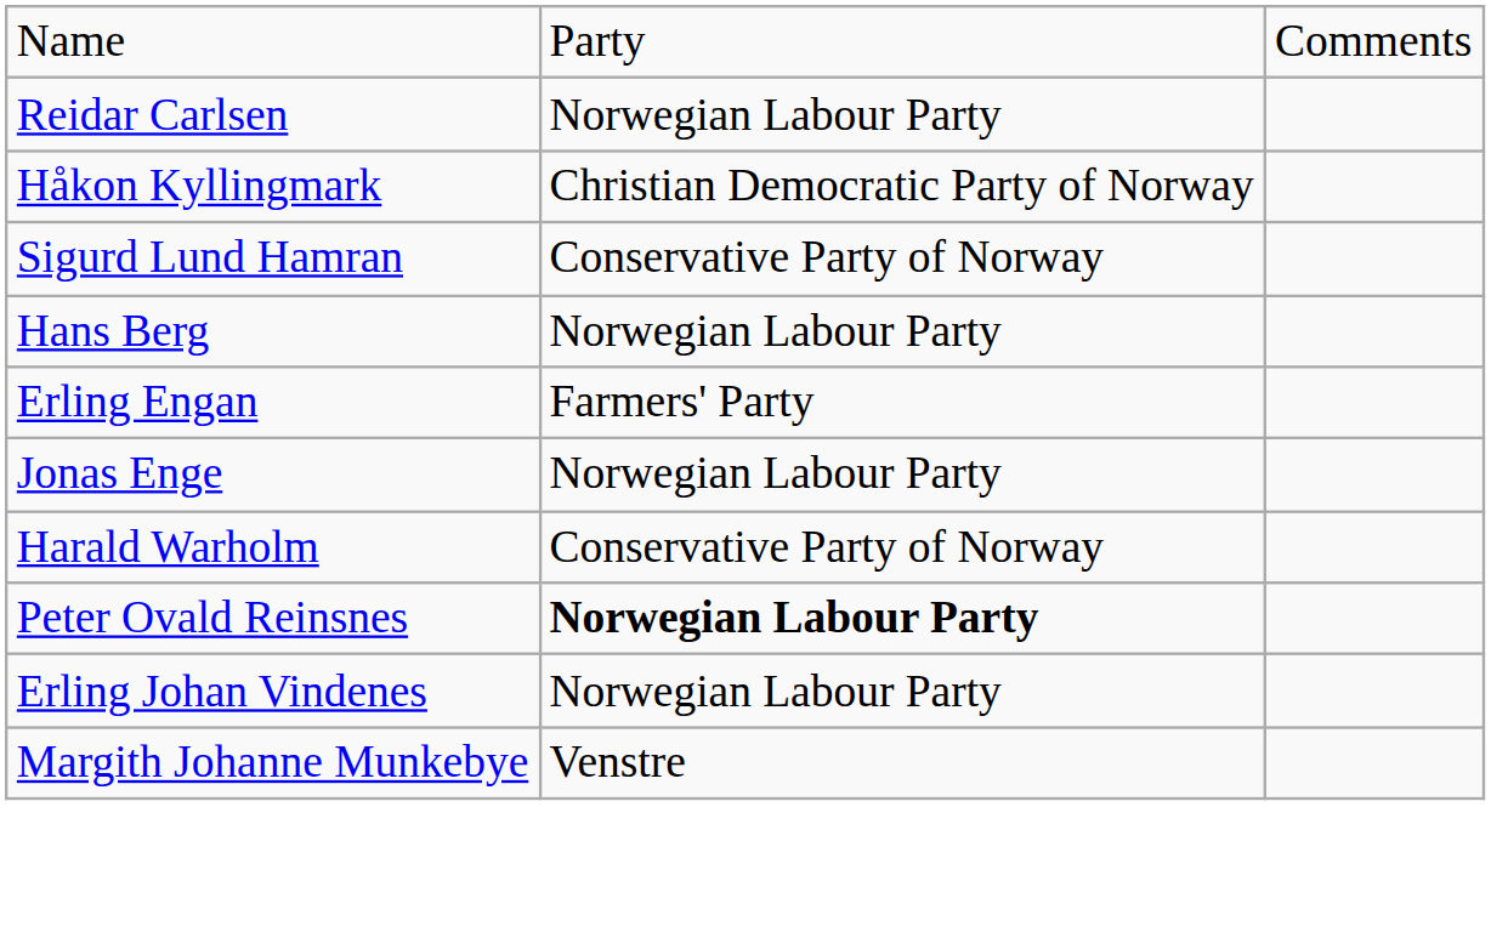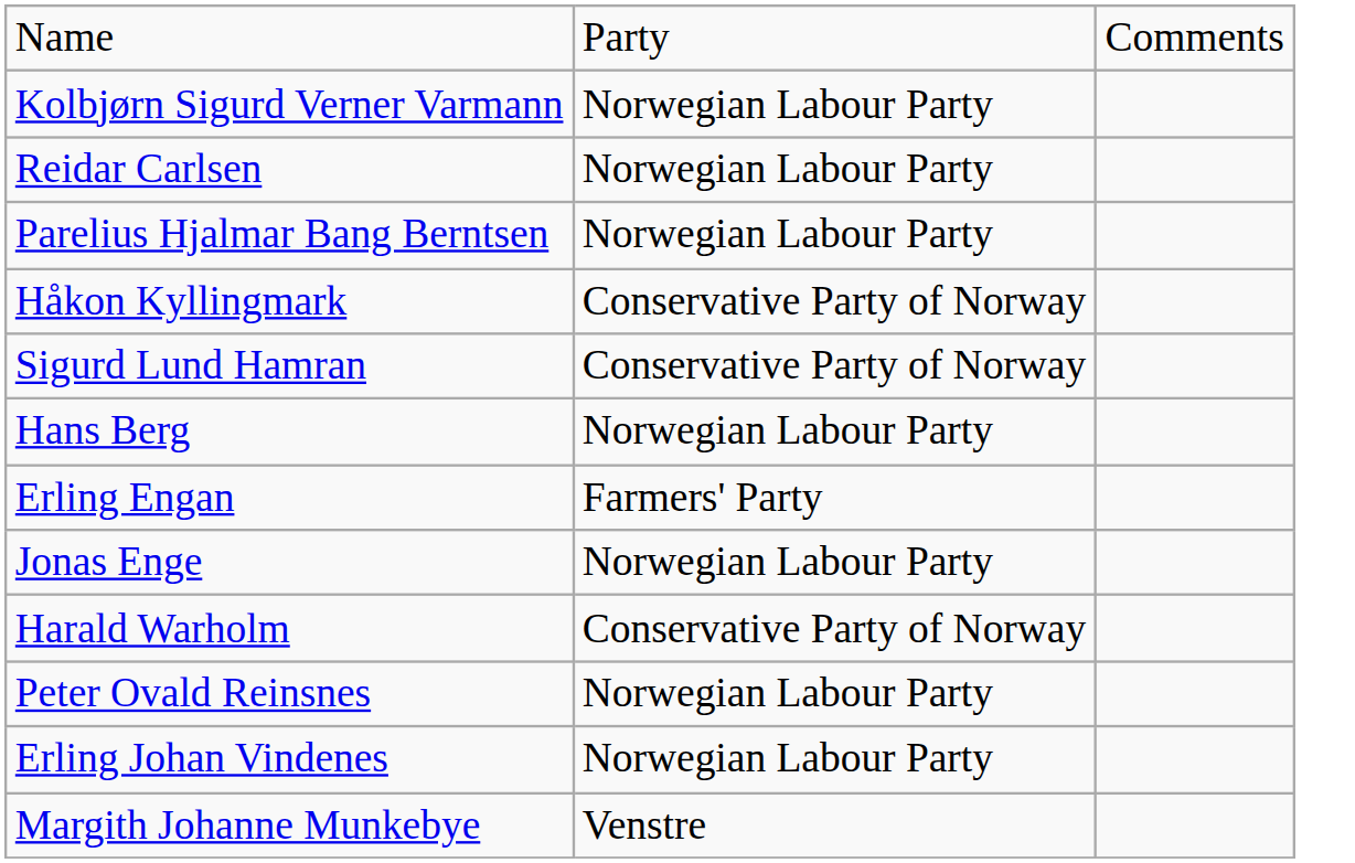+ row: Kolbjørn Sigurd Verner Varmann | Norwegian Labour Party
+ row: Parelius Hjalmar Bang Berntsen | Norwegian Labour Party
Håkon Kyllingmark | column 2: Christian Democratic Party of Norway -> Conservative Party of Norway
Peter Ovald Reinsnes | column 2: bold -> normal
